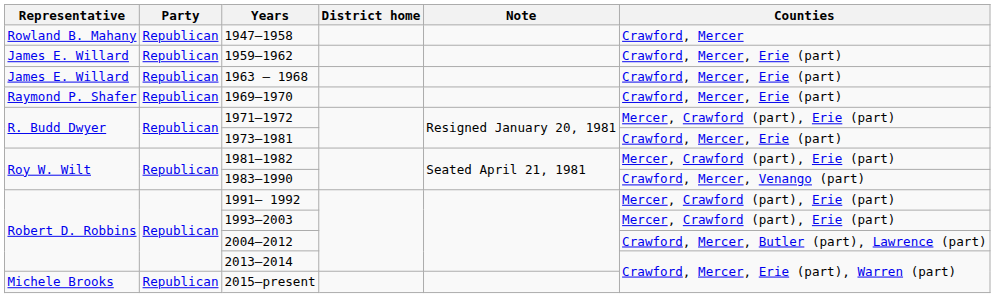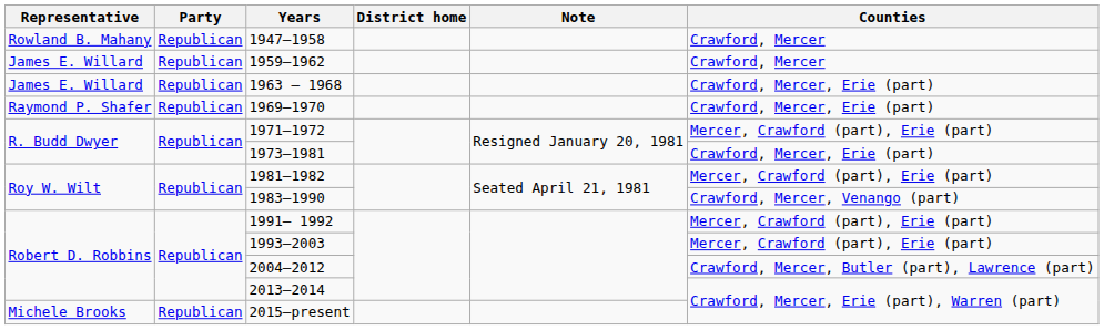1959–1962 | Counties: Crawford, Mercer, Erie (part) -> Crawford, Mercer
